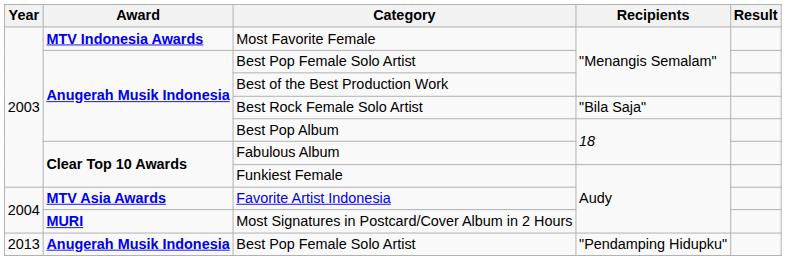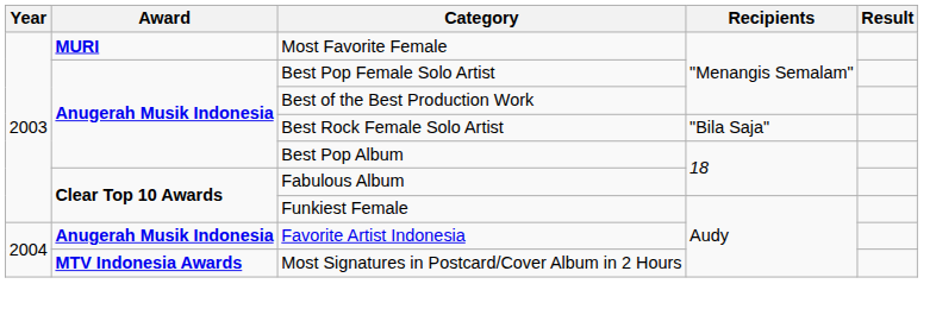Most Favorite Female | Award: MTV Indonesia Awards -> MURI
Favorite Artist Indonesia | Award: MTV Asia Awards -> Anugerah Musik Indonesia
Most Signatures in Postcard/Cover Album in 2 Hours | Award: MURI -> MTV Indonesia Awards
- row: 2013 | Anugerah Musik Indonesia | Best Pop Female Solo Artist | "Pendamping Hidupku"
